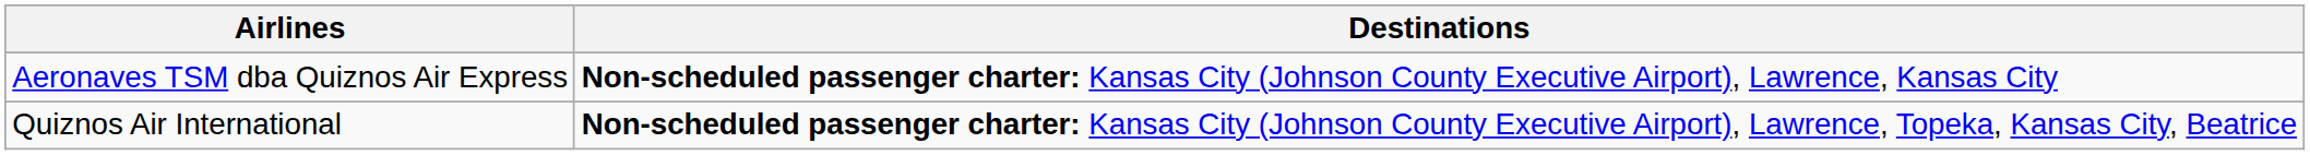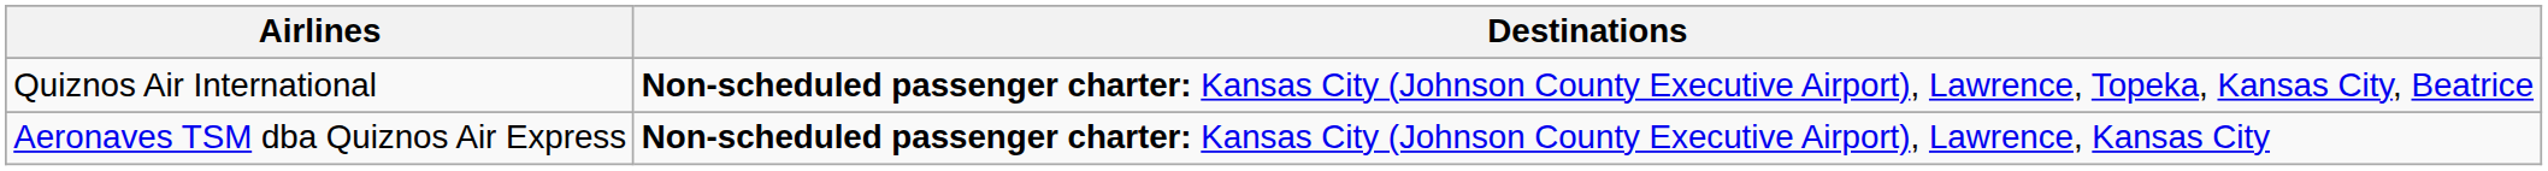rows swapped: Quiznos Air International <-> Aeronaves TSM dba Quiznos Air Express
